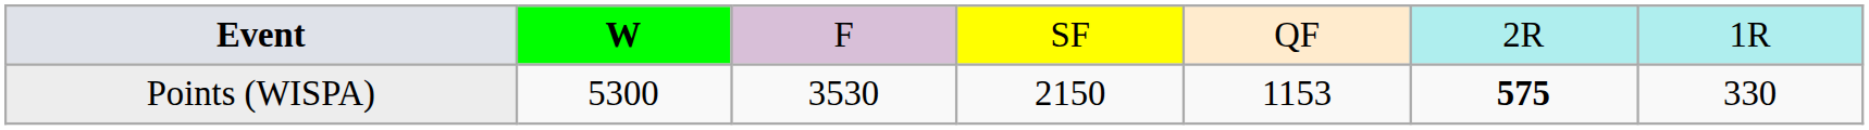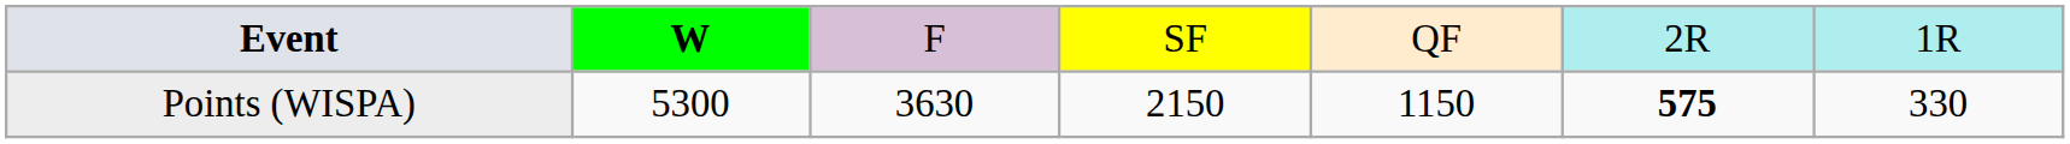Points (WISPA) | column 3: 3530 -> 3630
Points (WISPA) | column 5: 1153 -> 1150
